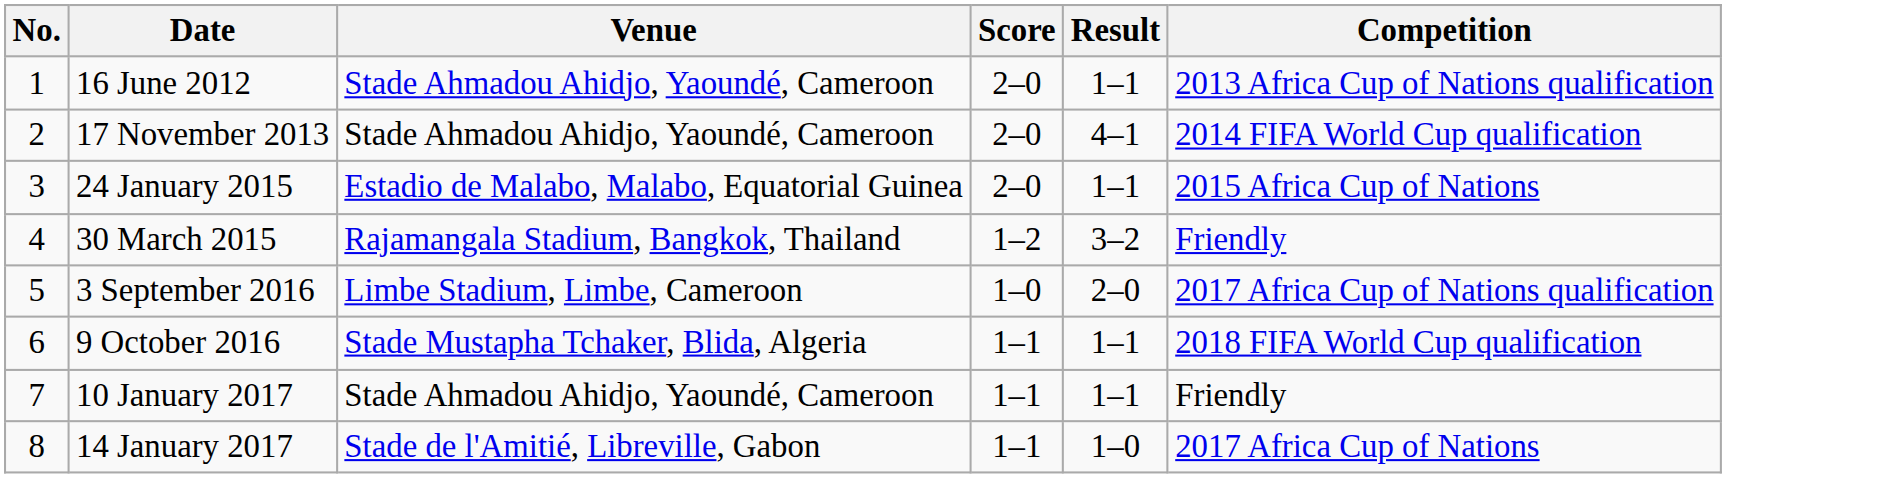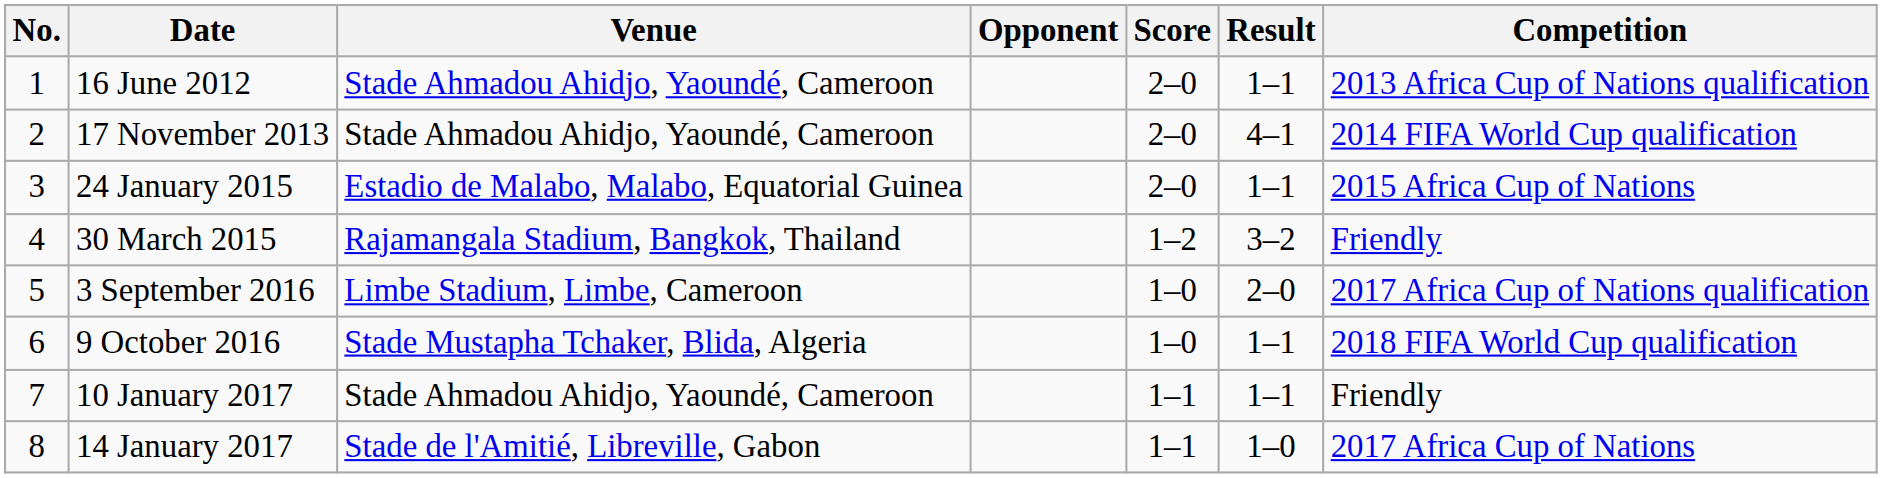+ column: Opponent
9 October 2016 | Score: 1–1 -> 1–0
